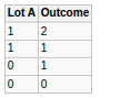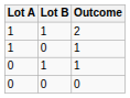+ column: Lot B | 1 | 0 | 1 | 0
